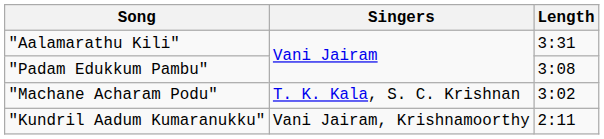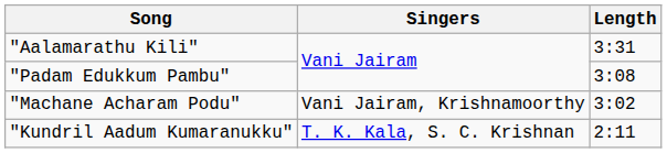"Machane Acharam Podu" | Singers: T. K. Kala, S. C. Krishnan -> Vani Jairam, Krishnamoorthy
"Kundril Aadum Kumaranukku" | Singers: Vani Jairam, Krishnamoorthy -> T. K. Kala, S. C. Krishnan
